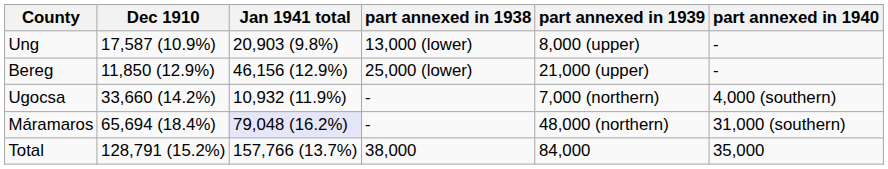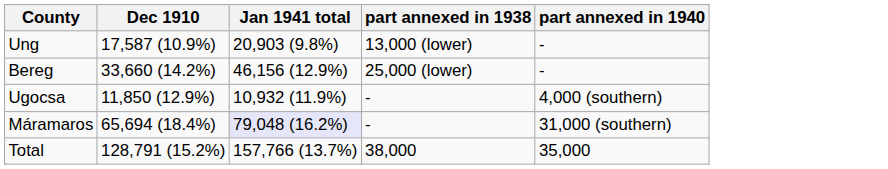- column: part annexed in 1939 | 8,000 (upper) | 21,000 (upper) | 7,000 (northern) | 48,000 (northern) | 84,000
Bereg | Dec 1910: 11,850 (12.9%) -> 33,660 (14.2%)
Ugocsa | Dec 1910: 33,660 (14.2%) -> 11,850 (12.9%)
